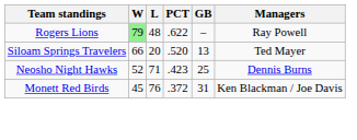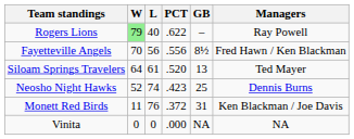Rogers Lions | L: 48 -> 40
+ row: Fayetteville Angels | 70 | 56 | .556 | 8½ | Fred Hawn / Ken Blackman
Siloam Springs Travelers | W: 66 -> 64
Siloam Springs Travelers | L: 20 -> 61
Neosho Night Hawks | L: 71 -> 74
Monett Red Birds | W: 45 -> 11
+ row: Vinita | 0 | 0 | .000 | NA | NA
